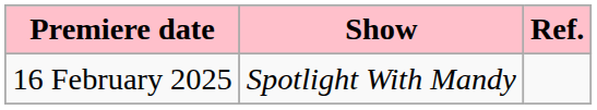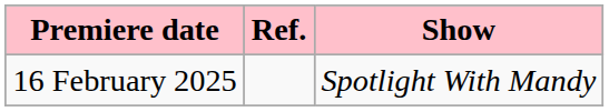columns swapped: Show <-> Ref.
